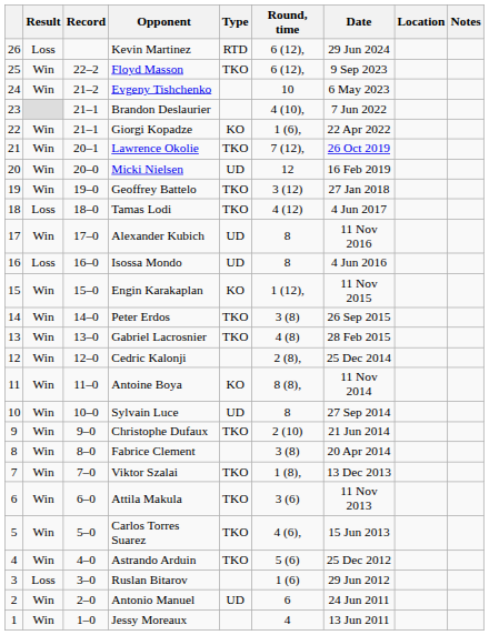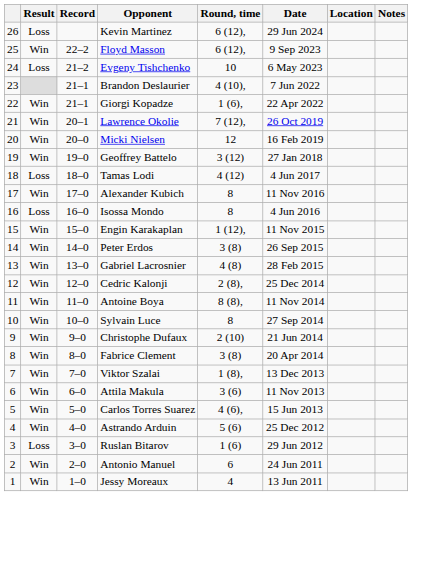- column: Type | RTD | TKO | KO | TKO | UD | TKO | TKO | UD | UD | KO | TKO | TKO | KO | UD | TKO | TKO | TKO | TKO | TKO | UD
Evgeny Tishchenko | Result: Win -> Loss
